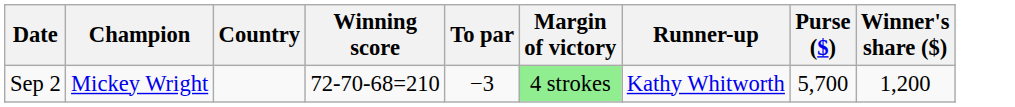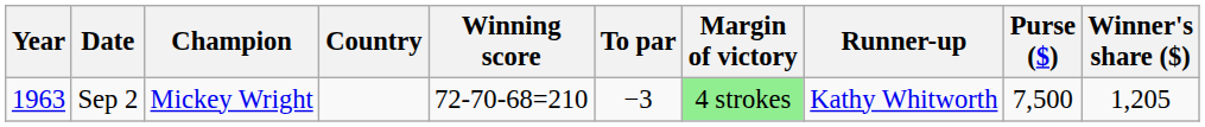+ column: Year | 1963
Sep 2 | Purse ($): 5,700 -> 7,500
Sep 2 | Winner's share ($): 1,200 -> 1,205
